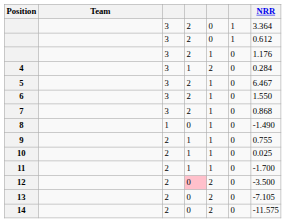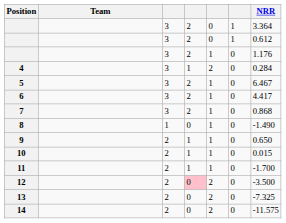6 | NRR: 1.550 -> 4.417
9 | NRR: 0.755 -> 0.650
10 | NRR: 0.025 -> 0.015
13 | NRR: -7.105 -> -7.325
